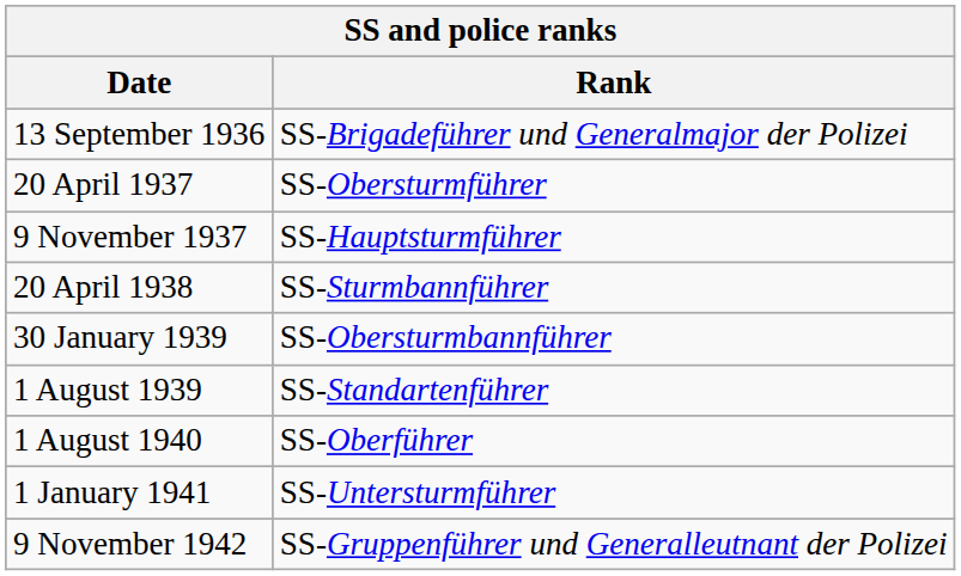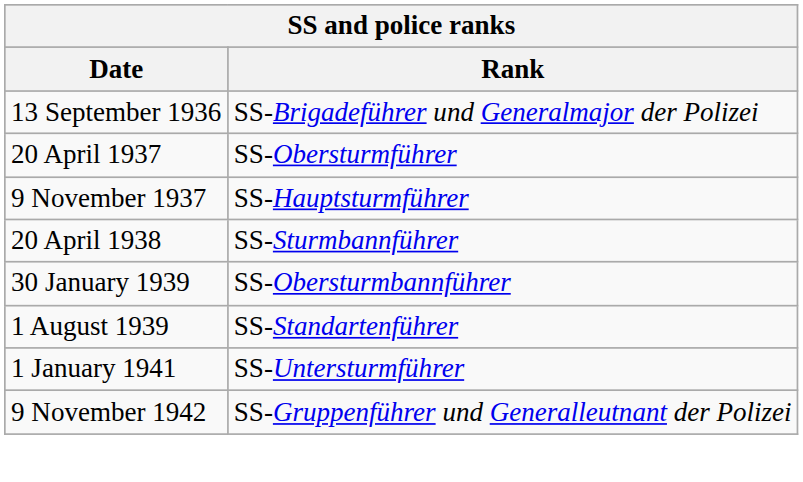- row: 1 August 1940 | SS-Oberführer
